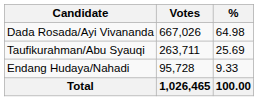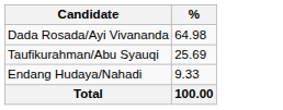- column: Votes | 667,026 | 263,711 | 95,728 | 1,026,465
